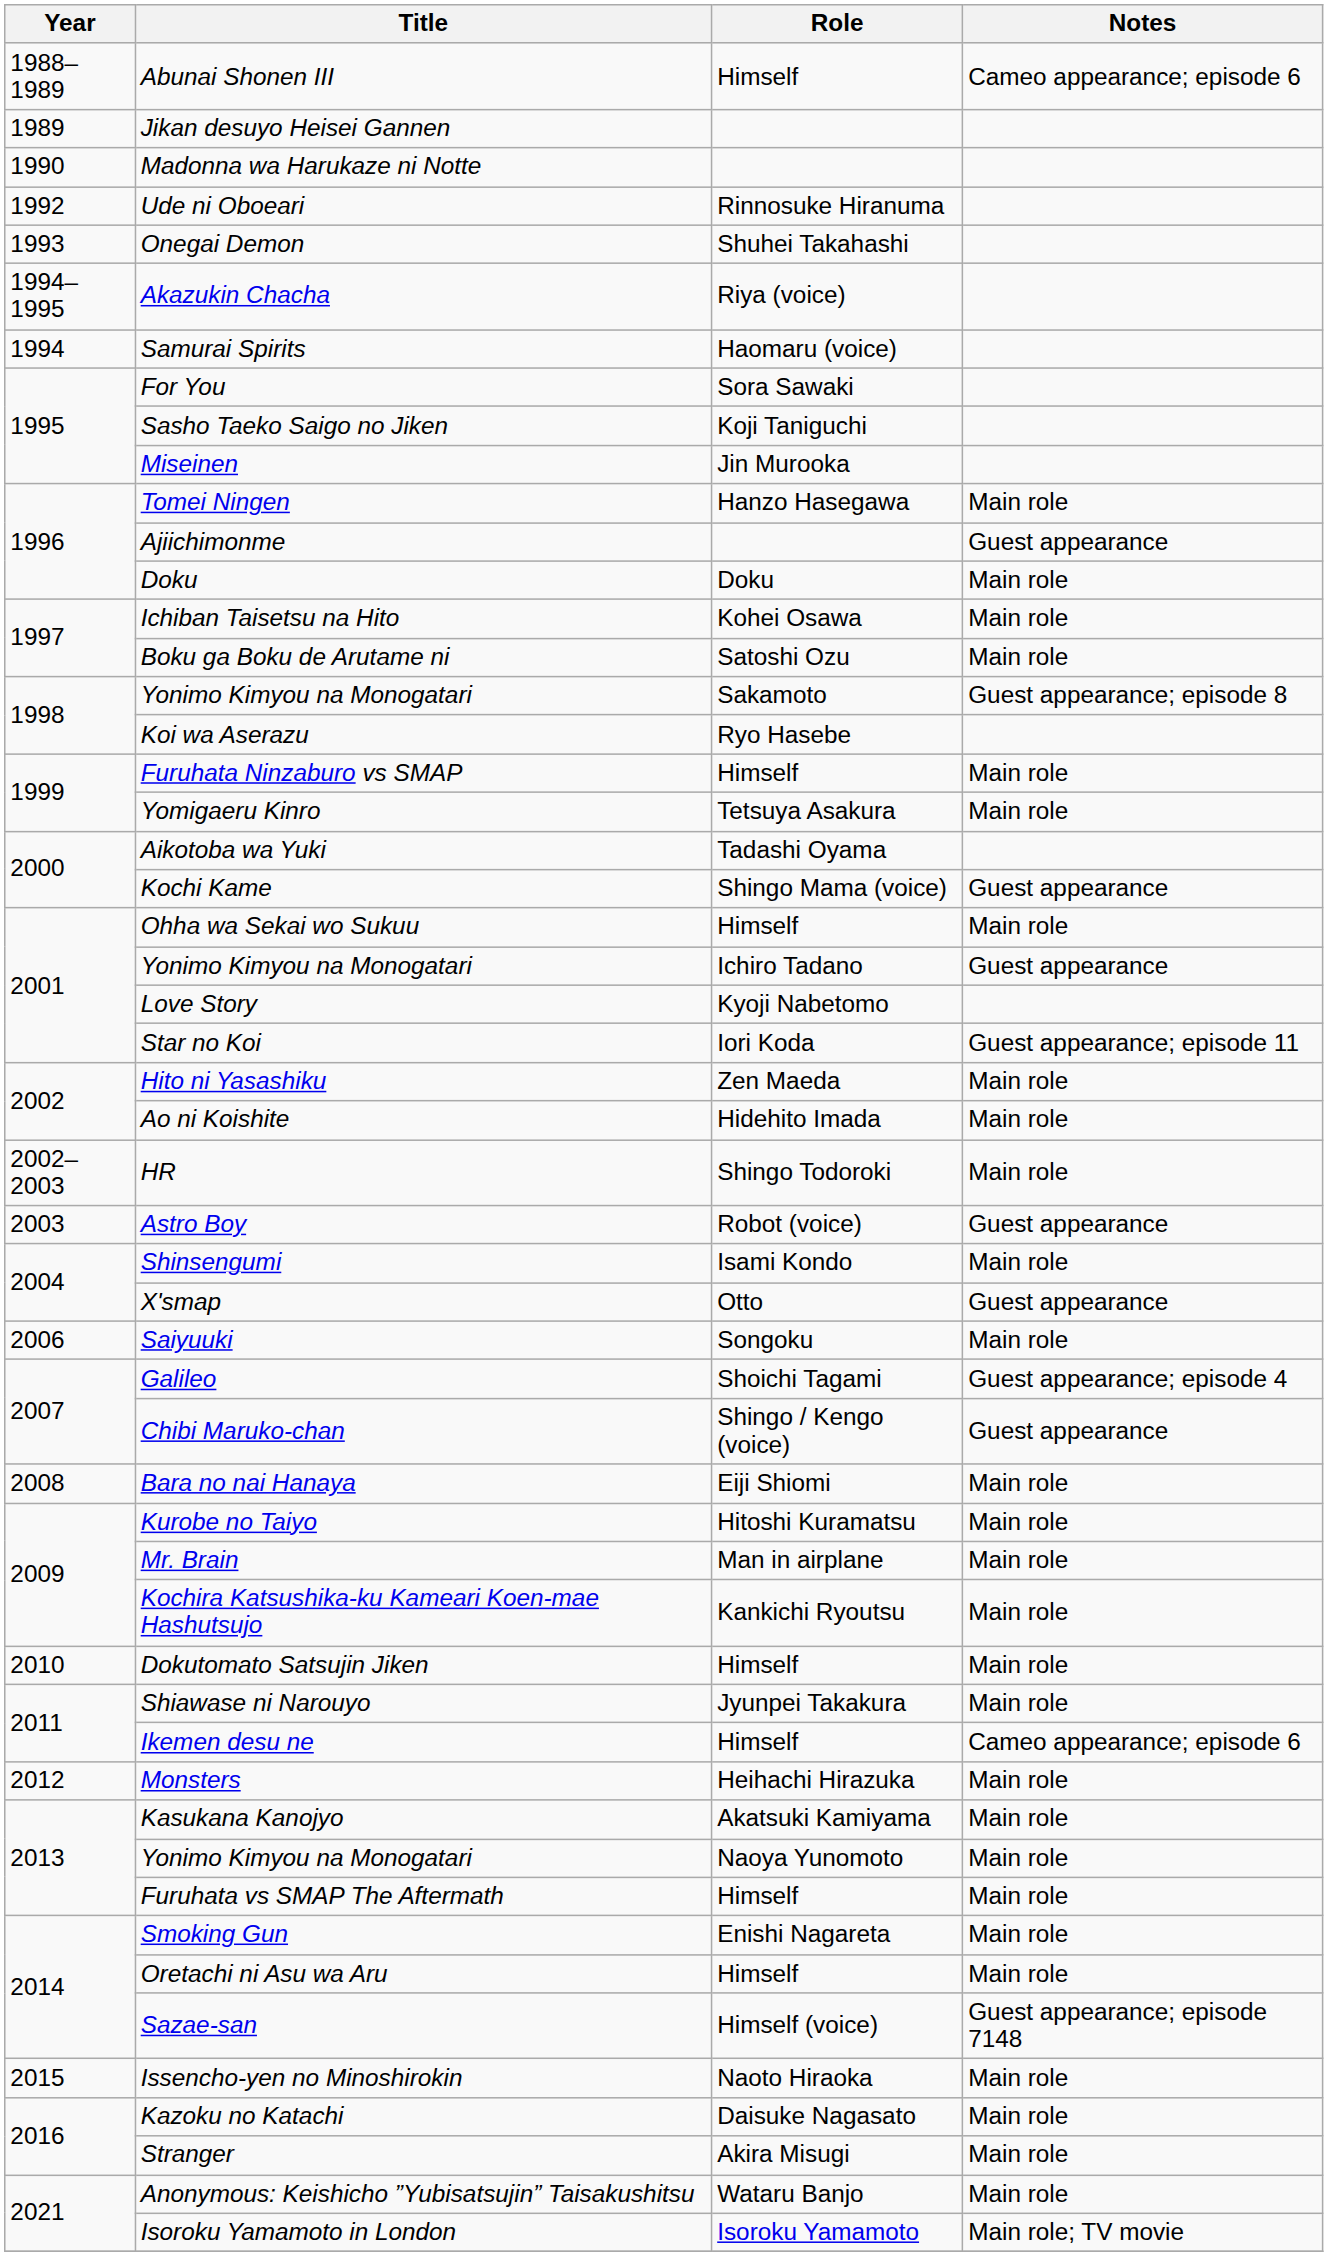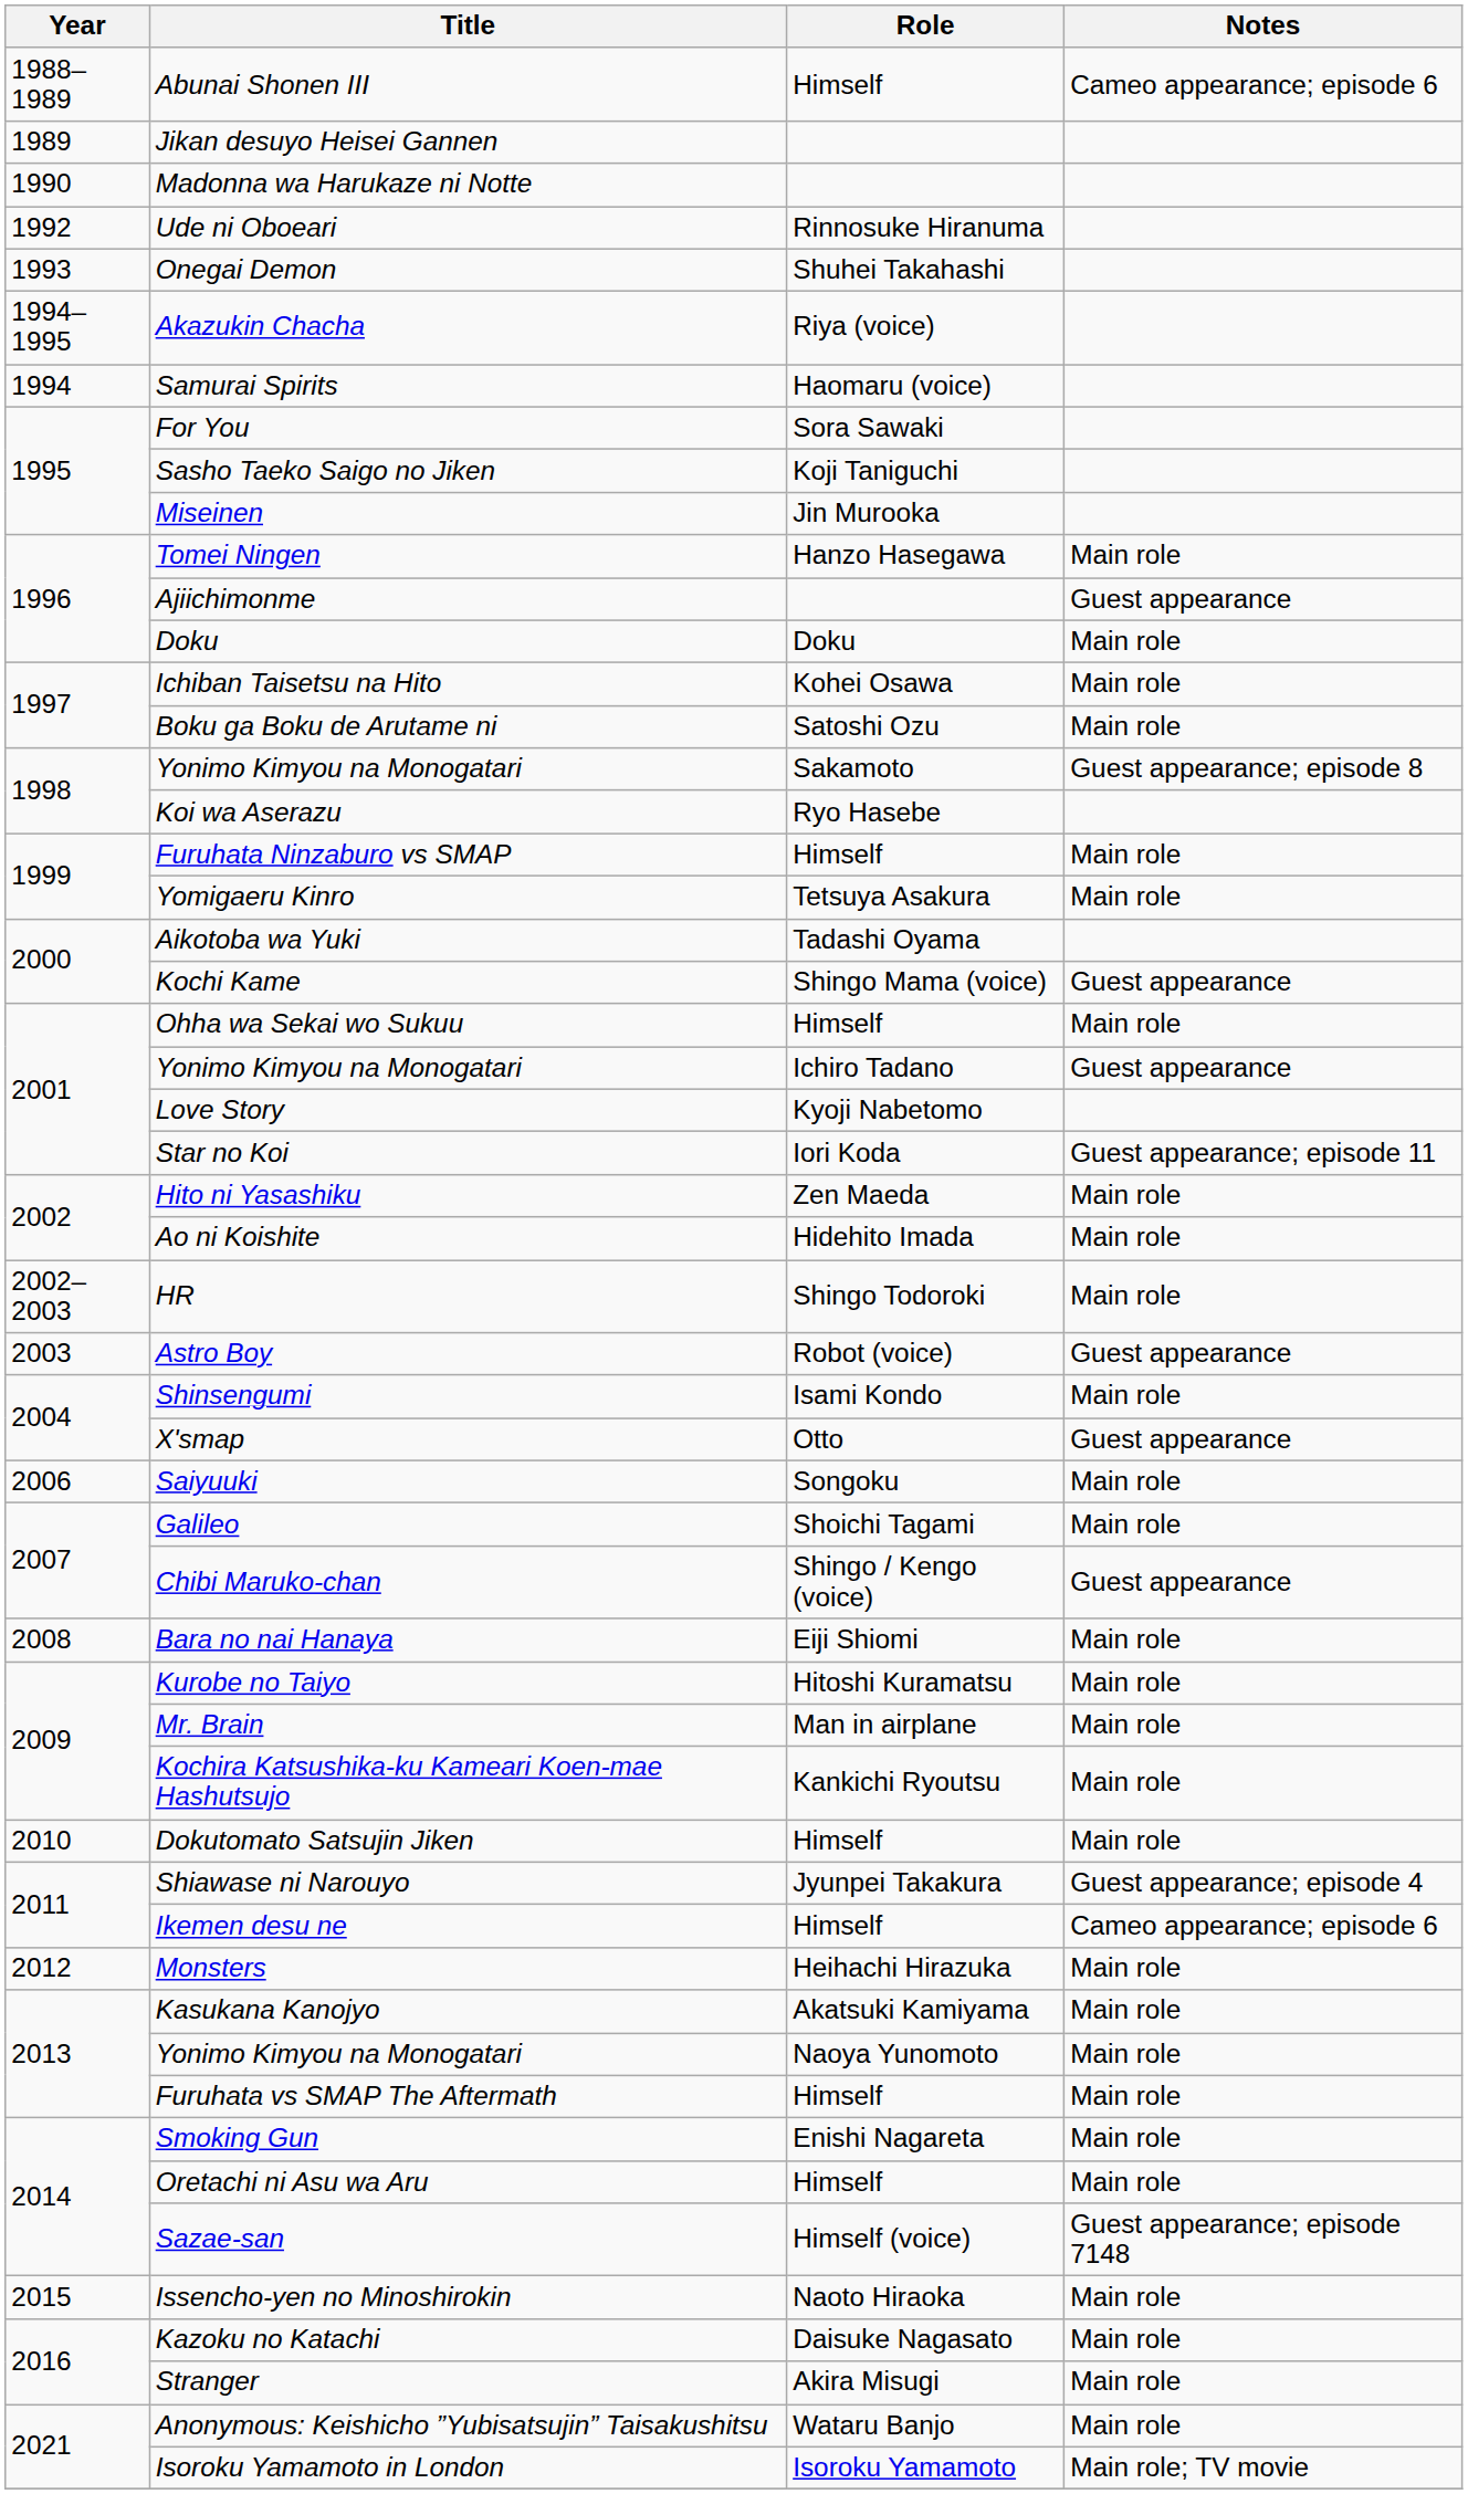Galileo | Notes: Guest appearance; episode 4 -> Main role
Shiawase ni Narouyo | Notes: Main role -> Guest appearance; episode 4
